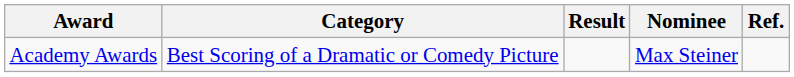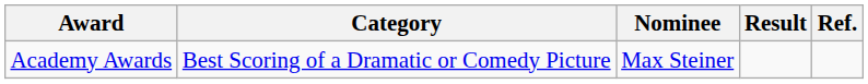columns swapped: Nominee <-> Result
